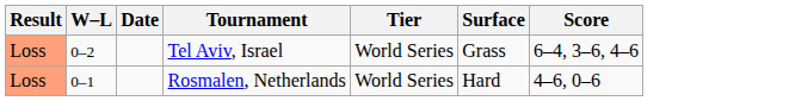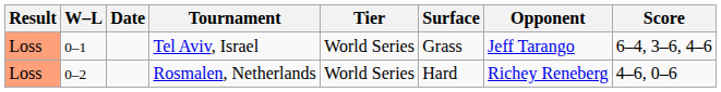+ column: Opponent | Jeff Tarango | Richey Reneberg
Tel Aviv, Israel | W–L: 0–2 -> 0–1
Rosmalen, Netherlands | W–L: 0–1 -> 0–2
